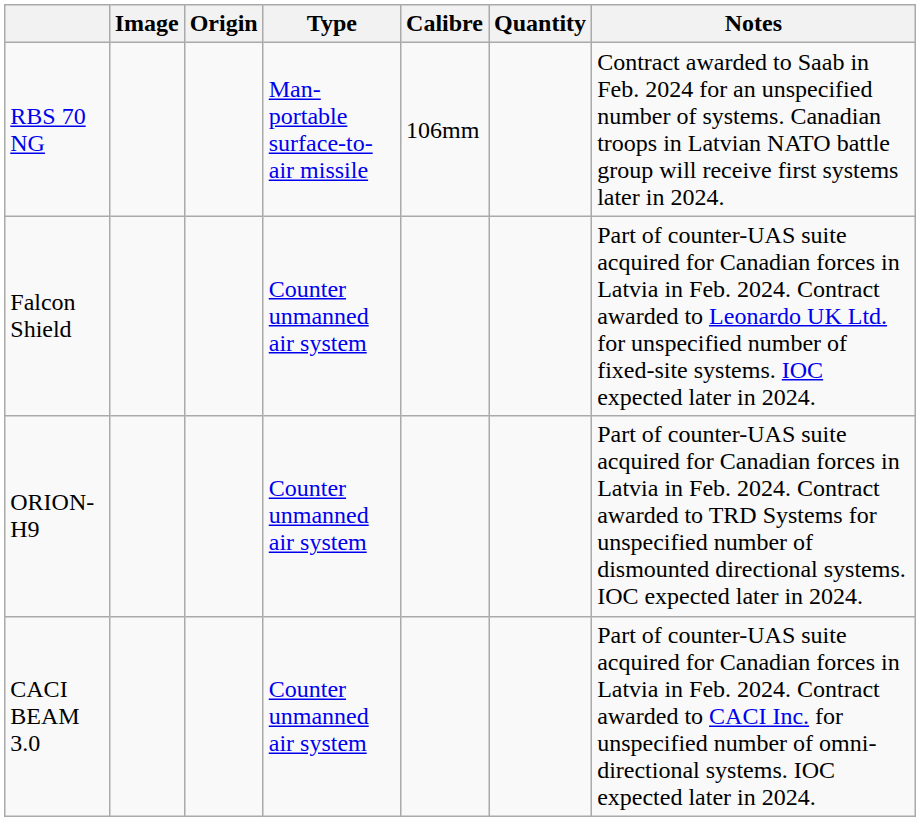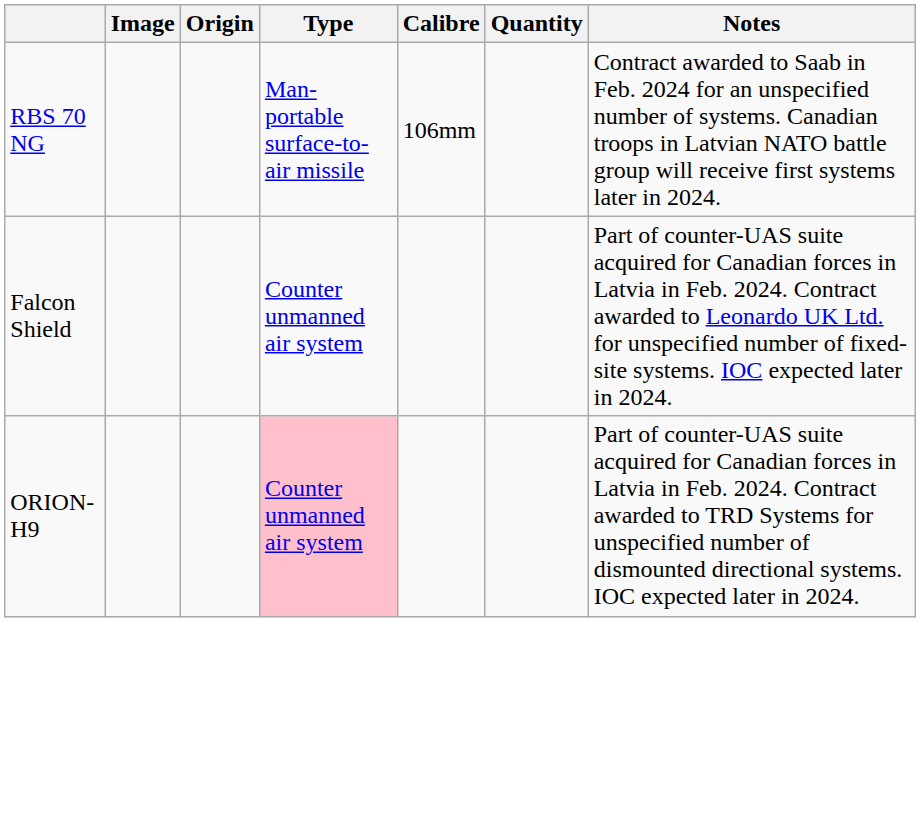ORION-H9 | Type: no background -> pink background
- row: CACI BEAM 3.0 | Counter unmanned air system | Part of counter-UAS suite acquired for Canadian forces in Latvia in Feb. 2024. Contract awarded to CACI Inc. for unspecified number of omni-directional systems. IOC expected later in 2024.
